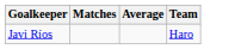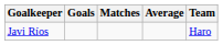+ column: Goals
